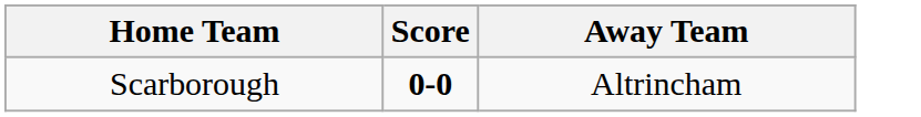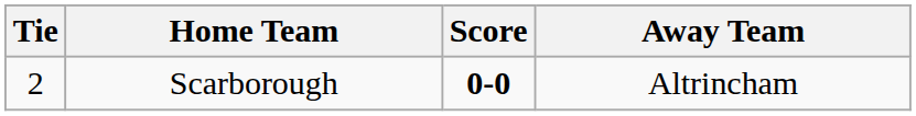+ column: Tie | 2
